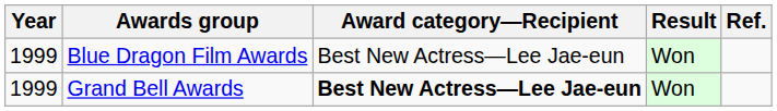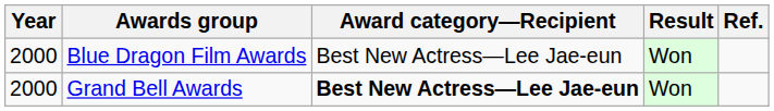Blue Dragon Film Awards | Year: 1999 -> 2000
Grand Bell Awards | Year: 1999 -> 2000
